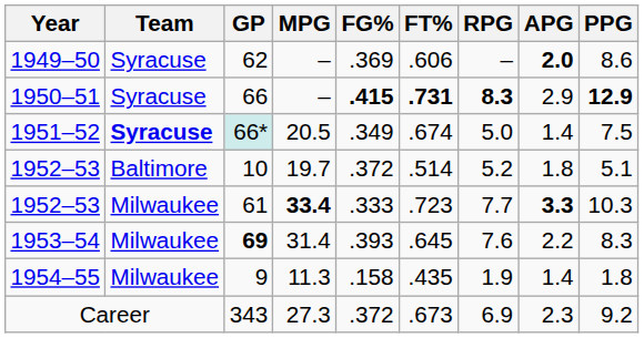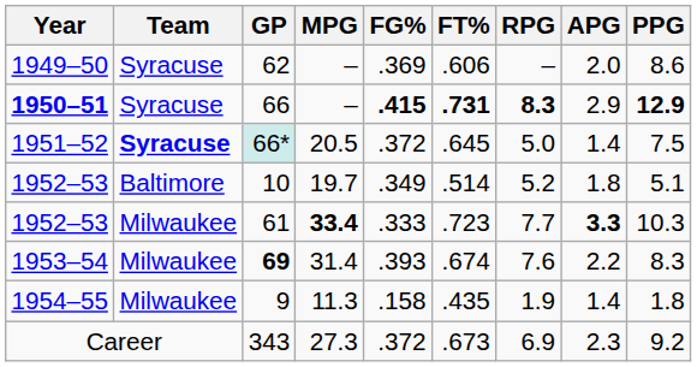62 | APG: bold -> normal
66 | Year: normal -> bold
66* | FG%: .349 -> .372
66* | FT%: .674 -> .645
10 | FG%: .372 -> .349
69 | FT%: .645 -> .674
